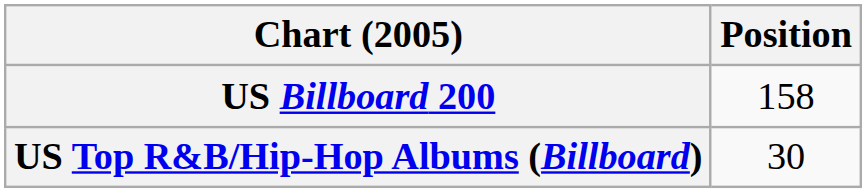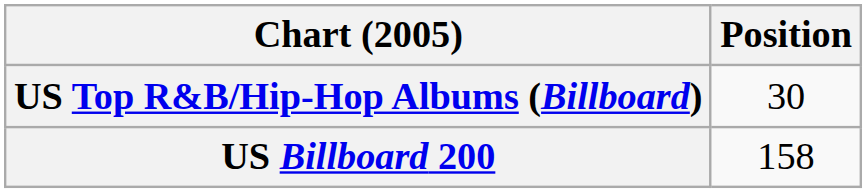rows swapped: US Billboard 200 <-> US Top R&B/Hip-Hop Albums (Billboard)
